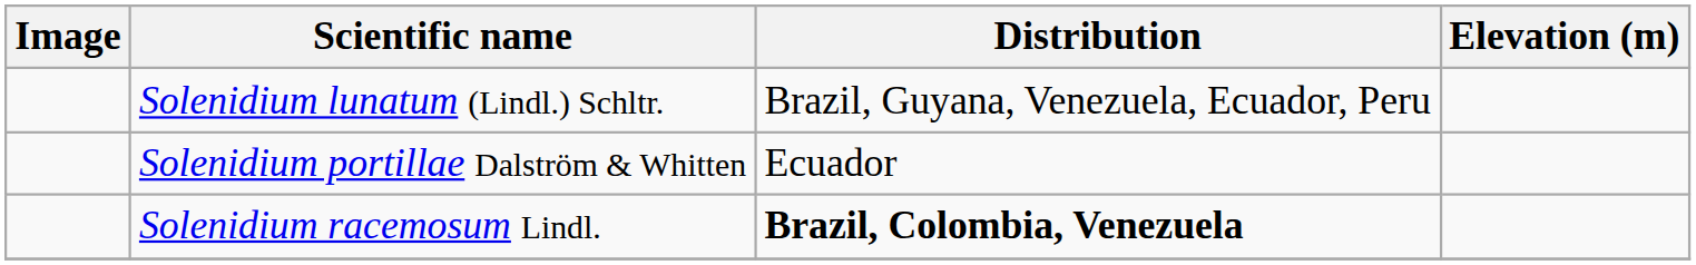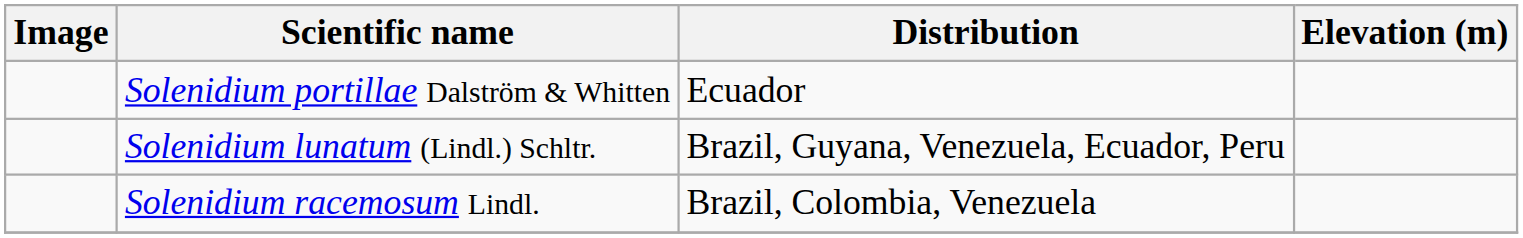rows swapped: Solenidium lunatum (Lindl.) Schltr. <-> Solenidium portillae Dalström & Whitten
Solenidium racemosum Lindl. | Distribution: bold -> normal
